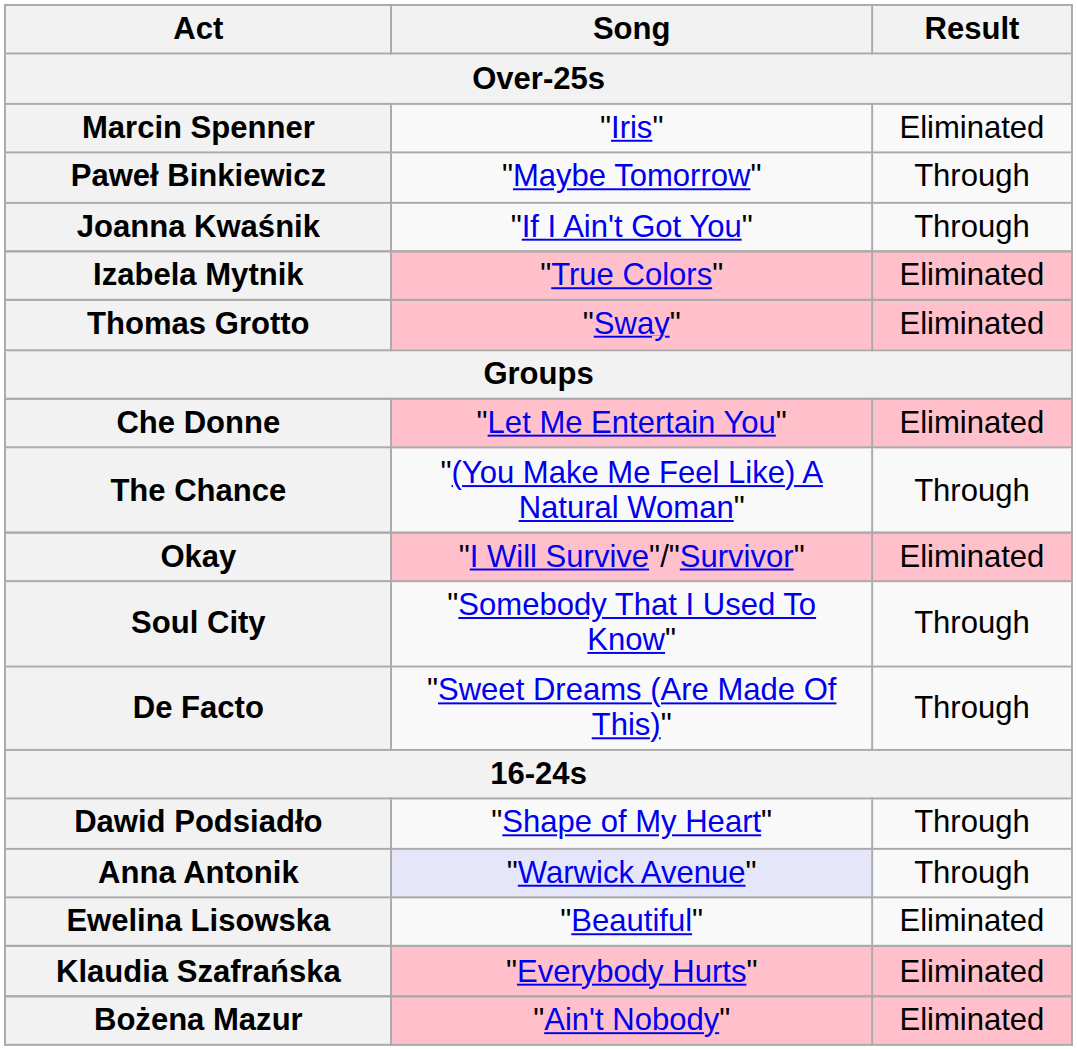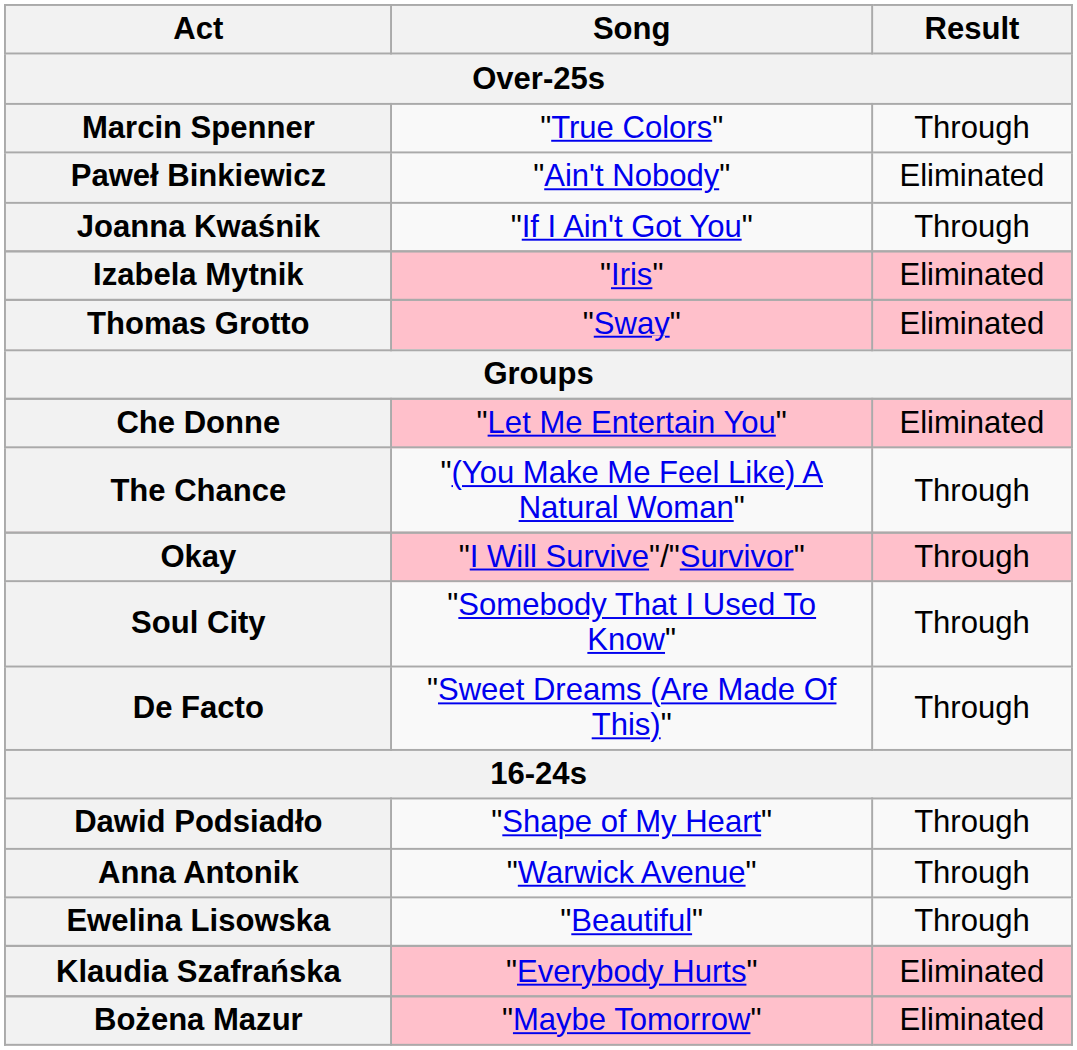Marcin Spenner | Song: "Iris" -> "True Colors"
Marcin Spenner | Result: Eliminated -> Through
Paweł Binkiewicz | Song: "Maybe Tomorrow" -> "Ain't Nobody"
Paweł Binkiewicz | Result: Through -> Eliminated
Izabela Mytnik | Song: "True Colors" -> "Iris"
Okay | Result: Eliminated -> Through
Anna Antonik | Song: lavender background -> no background
Ewelina Lisowska | Result: Eliminated -> Through
Bożena Mazur | Song: "Ain't Nobody" -> "Maybe Tomorrow"
